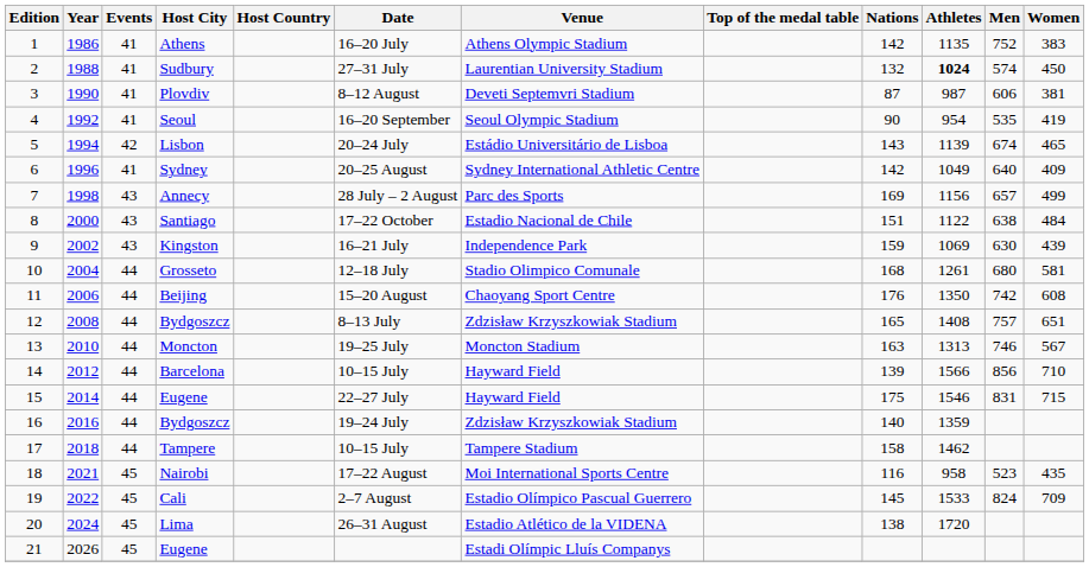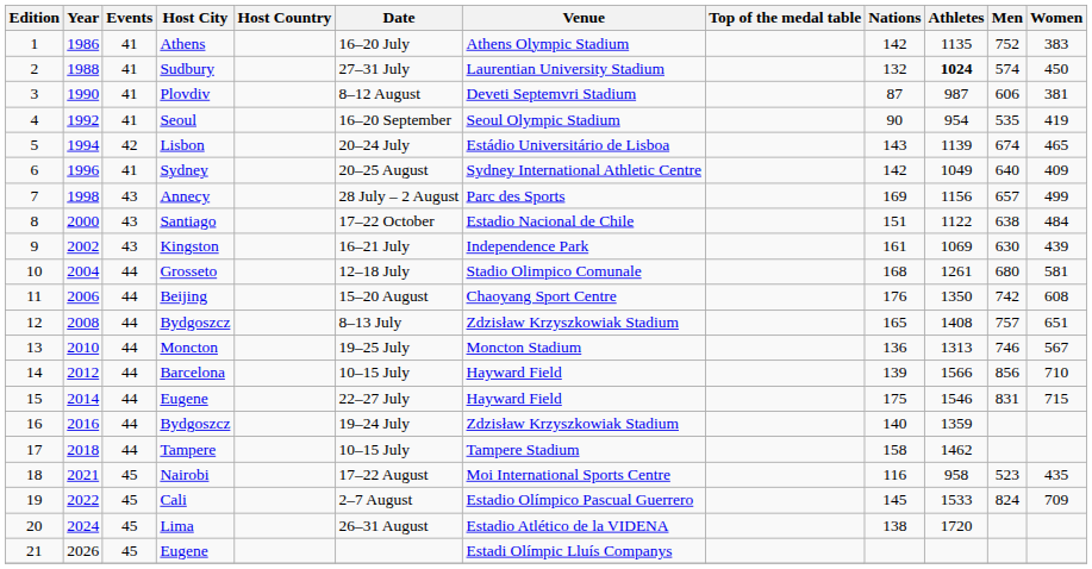Kingston | Nations: 159 -> 161
Moncton | Nations: 163 -> 136
